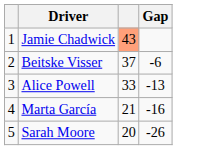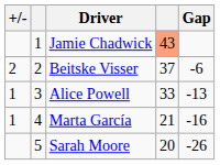+ column: +/- | 2 | 1 | 1
